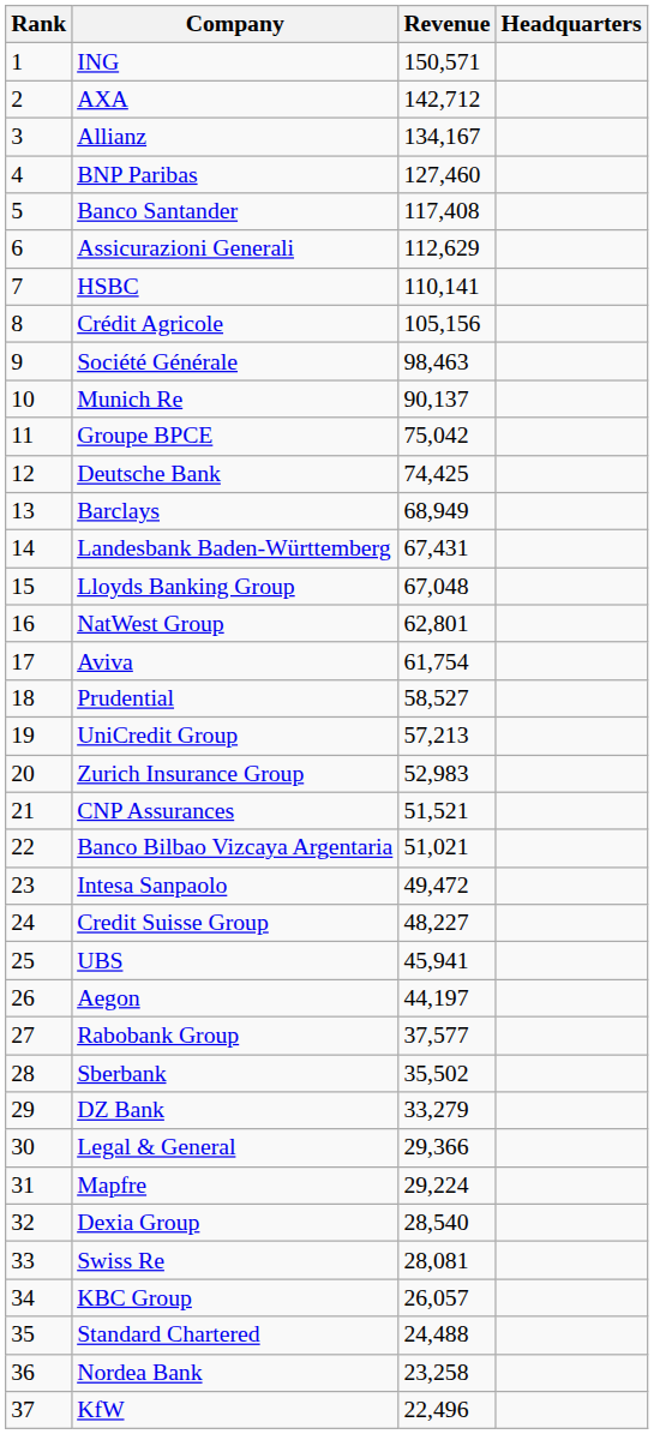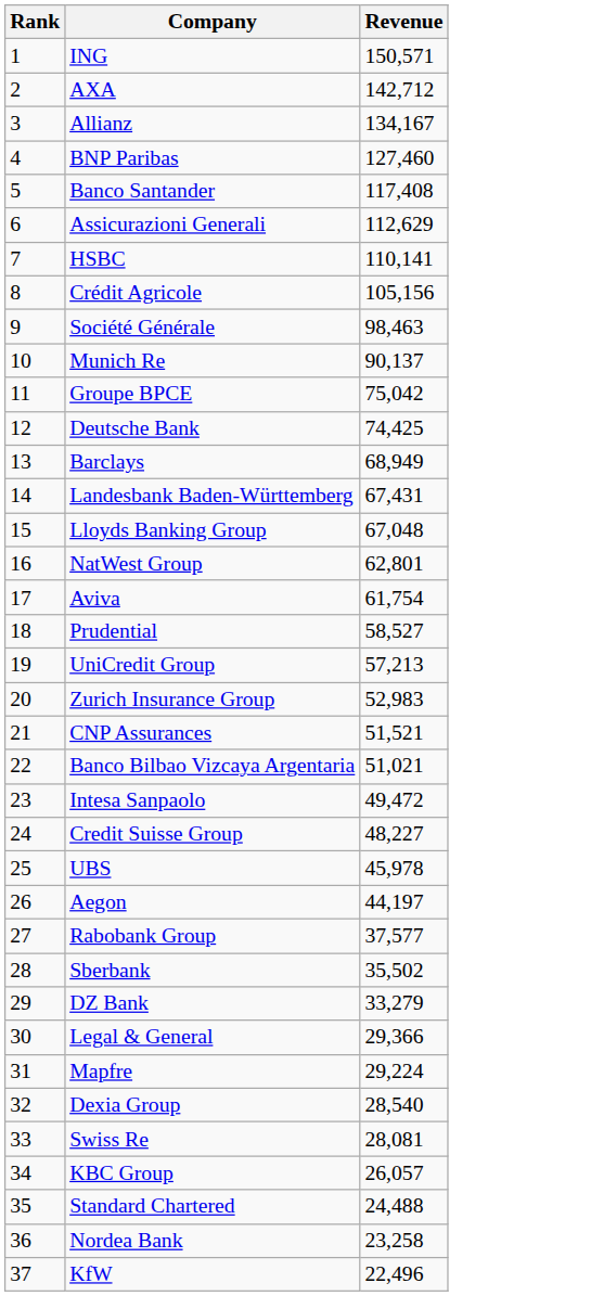- column: Headquarters
UBS | Revenue: 45,941 -> 45,978
